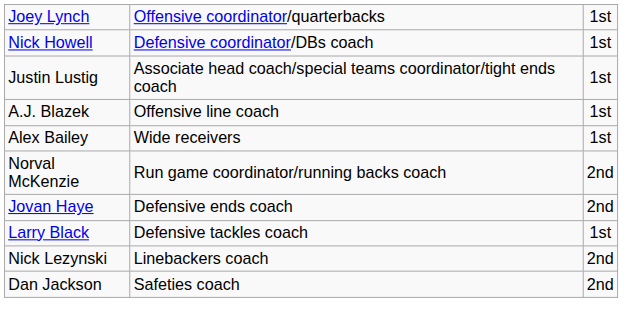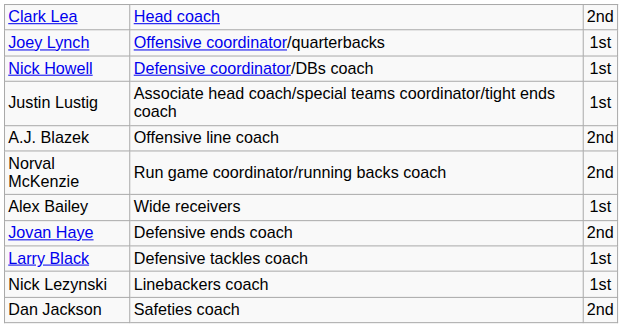+ row: Clark Lea | Head coach | 2nd
A.J. Blazek | column 3: 1st -> 2nd
rows swapped: Norval McKenzie <-> Alex Bailey
Nick Lezynski | column 3: 2nd -> 1st
